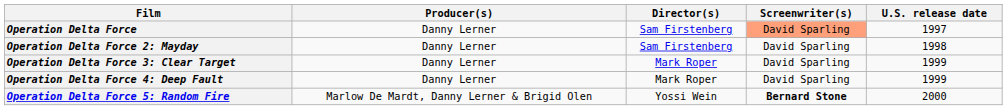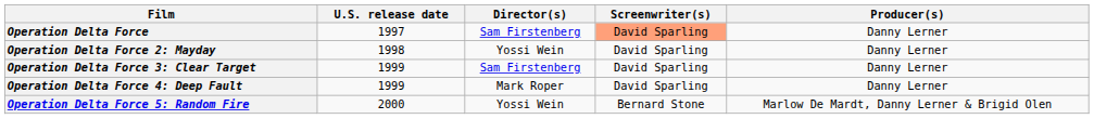columns swapped: U.S. release date <-> Producer(s)
Operation Delta Force 2: Mayday | Director(s): Sam Firstenberg -> Yossi Wein
Operation Delta Force 3: Clear Target | Director(s): Mark Roper -> Sam Firstenberg
Operation Delta Force 5: Random Fire | Screenwriter(s): bold -> normal
